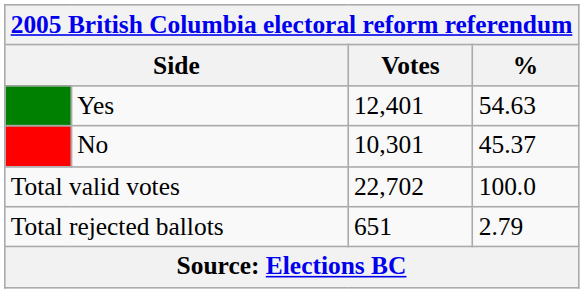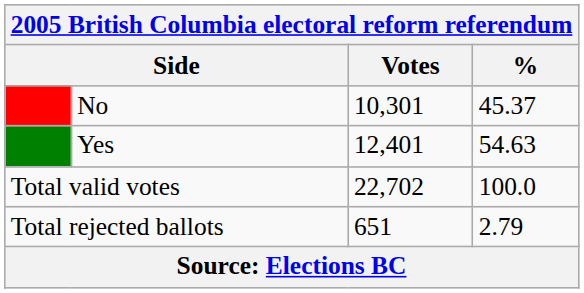rows swapped: Yes <-> No
